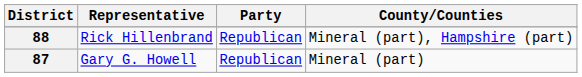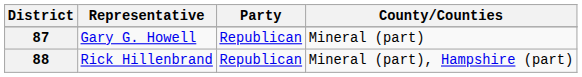rows swapped: 87 <-> 88
